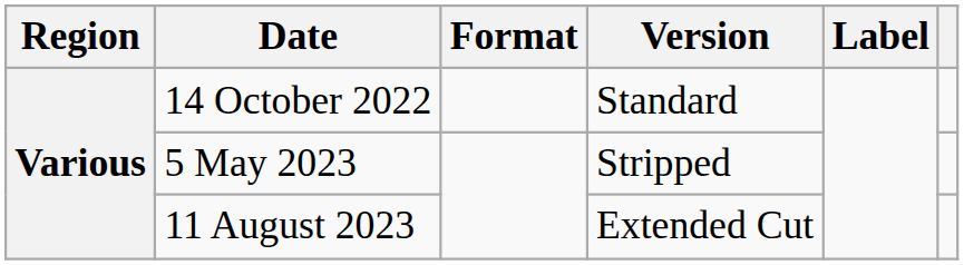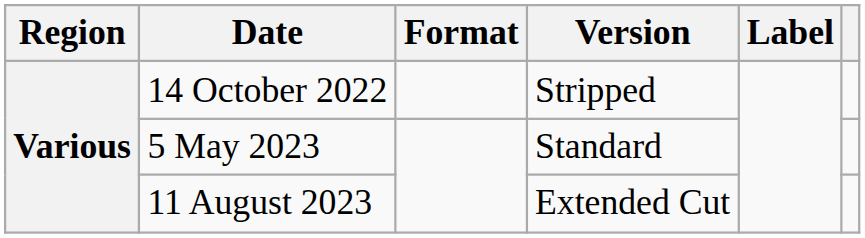14 October 2022 | Version: Standard -> Stripped
5 May 2023 | Version: Stripped -> Standard
